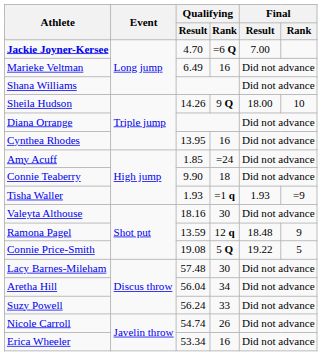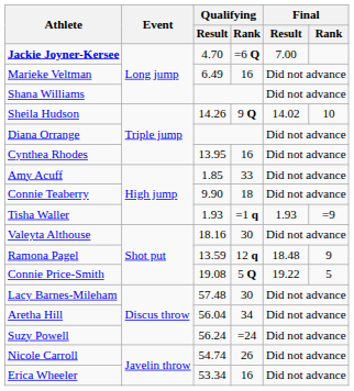Sheila Hudson | Final / Result: 18.00 -> 14.02
Amy Acuff | Qualifying / Rank: =24 -> 33
Suzy Powell | Qualifying / Rank: 33 -> =24
